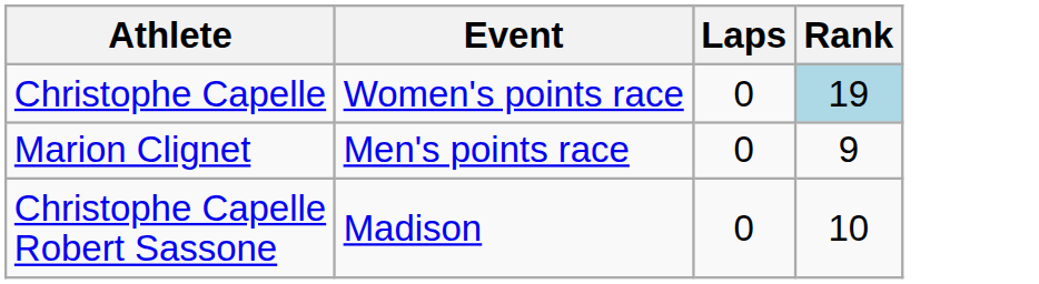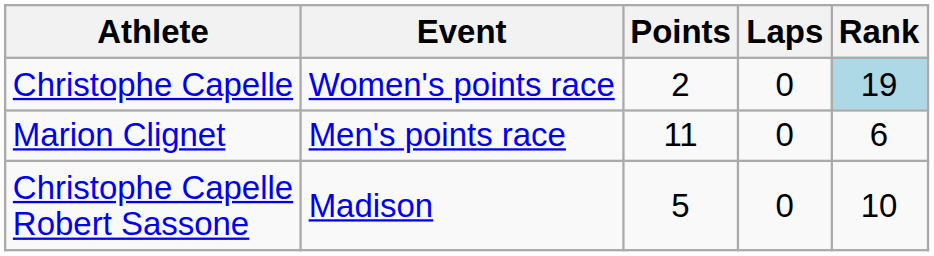+ column: Points | 2 | 11 | 5
Marion Clignet | Rank: 9 -> 6
